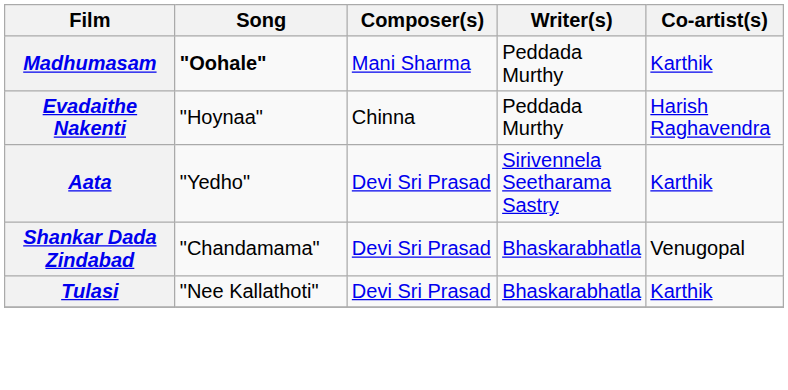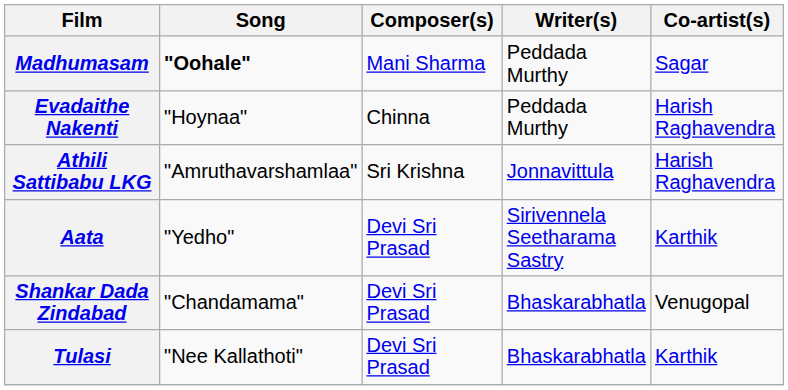Madhumasam | Co-artist(s): Karthik -> Sagar
+ row: Athili Sattibabu LKG | "Amruthavarshamlaa" | Sri Krishna | Jonnavittula | Harish Raghavendra
